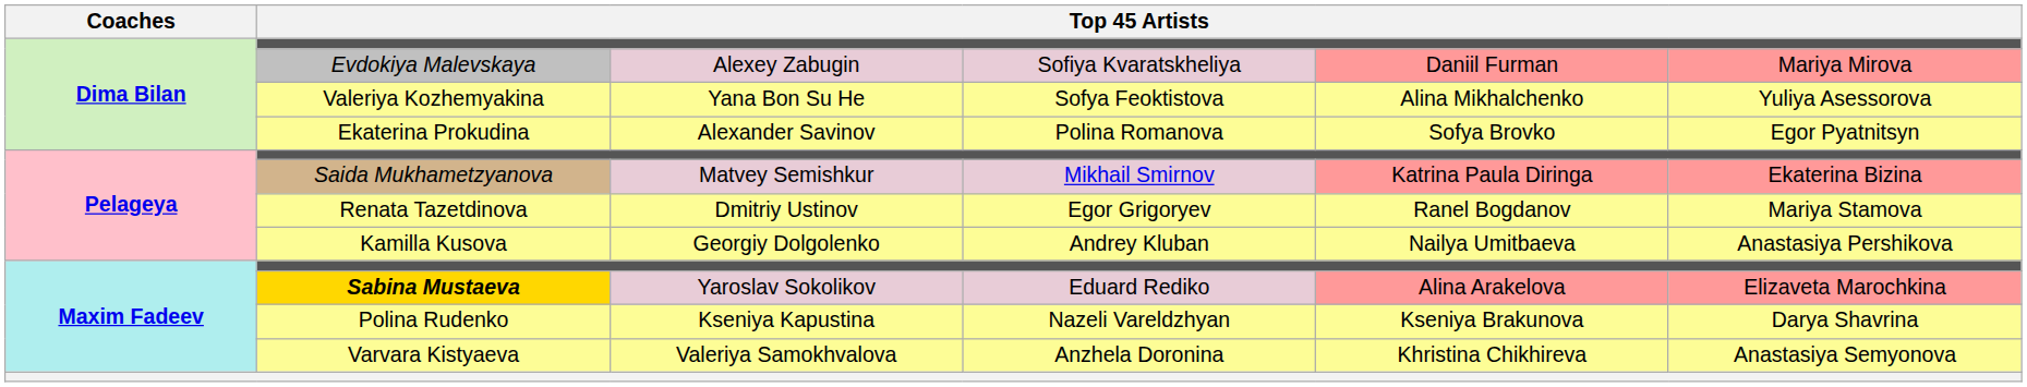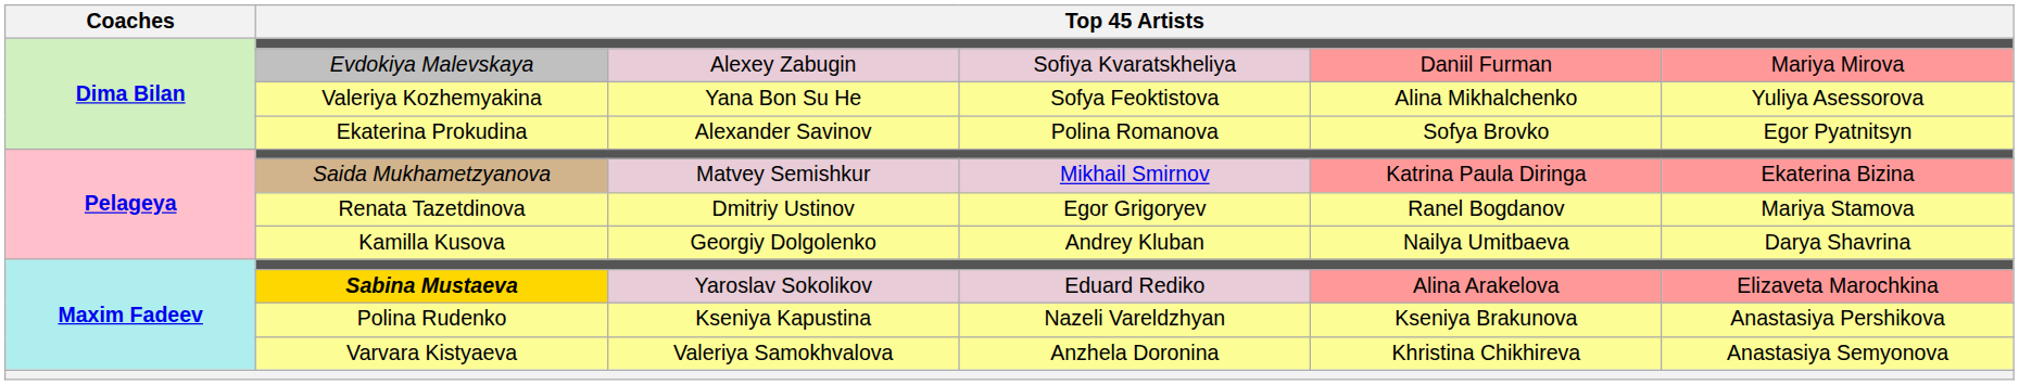Kamilla Kusova | column 6: Anastasiya Pershikova -> Darya Shavrina
Polina Rudenko | column 6: Darya Shavrina -> Anastasiya Pershikova
